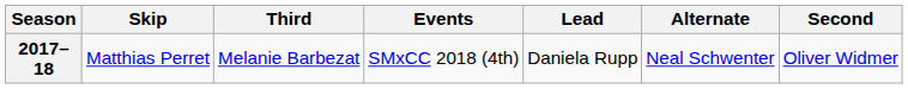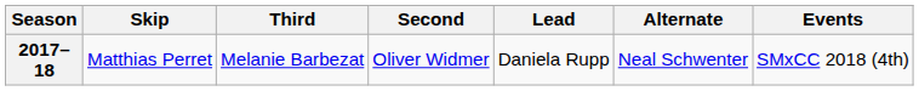columns swapped: Second <-> Events
